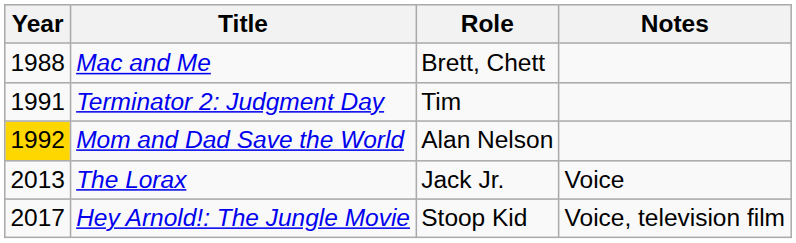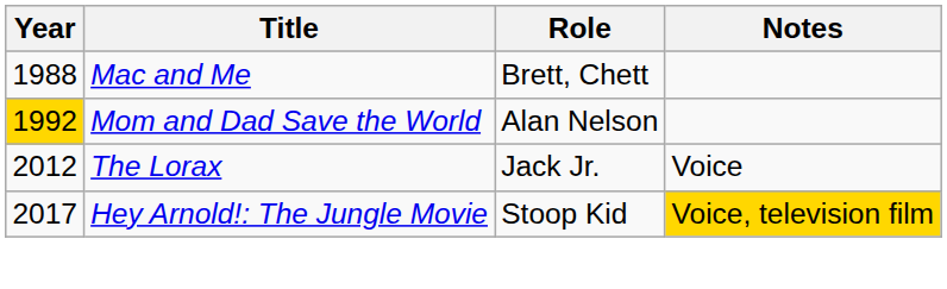- row: 1991 | Terminator 2: Judgment Day | Tim
The Lorax | Year: 2013 -> 2012
Hey Arnold!: The Jungle Movie | Notes: no background -> gold background
